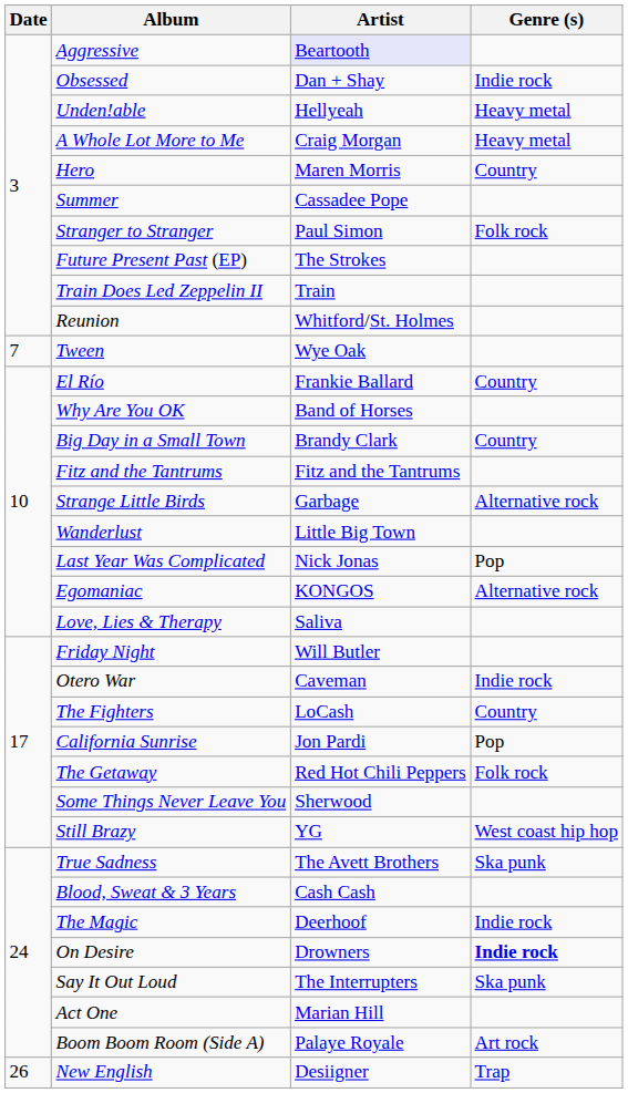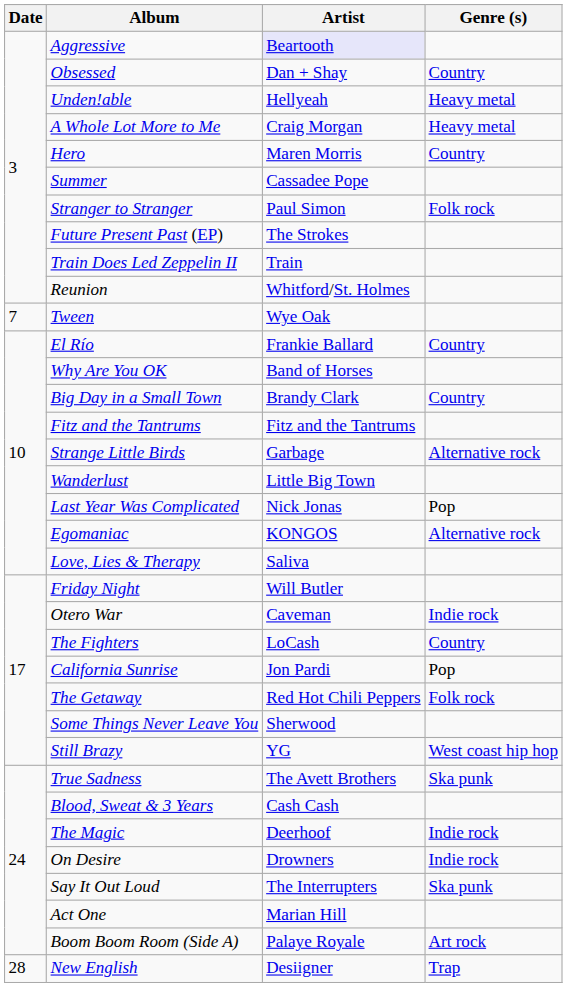Obsessed | Genre (s): Indie rock -> Country
On Desire | Genre (s): bold -> normal
New English | Date: 26 -> 28
